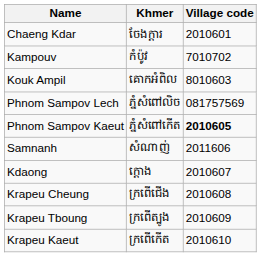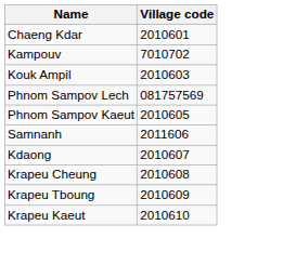- column: Khmer | ចែងក្តារ | កំប៉ូវ | គោកអំពិល | ភ្នំសំពៅលិច | ភ្នំសំពៅកើត | សំណាញ់ | ក្តោង | ក្រពើជើង | ក្រពើត្បូង | ក្រពើកើត
Kouk Ampil | Village code: 8010603 -> 2010603
Phnom Sampov Kaeut | Village code: bold -> normal
